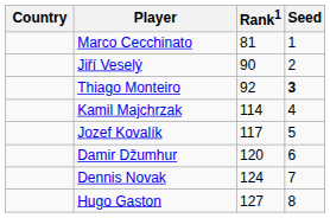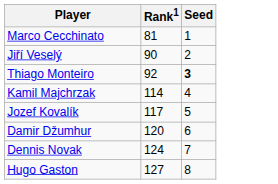- column: Country
